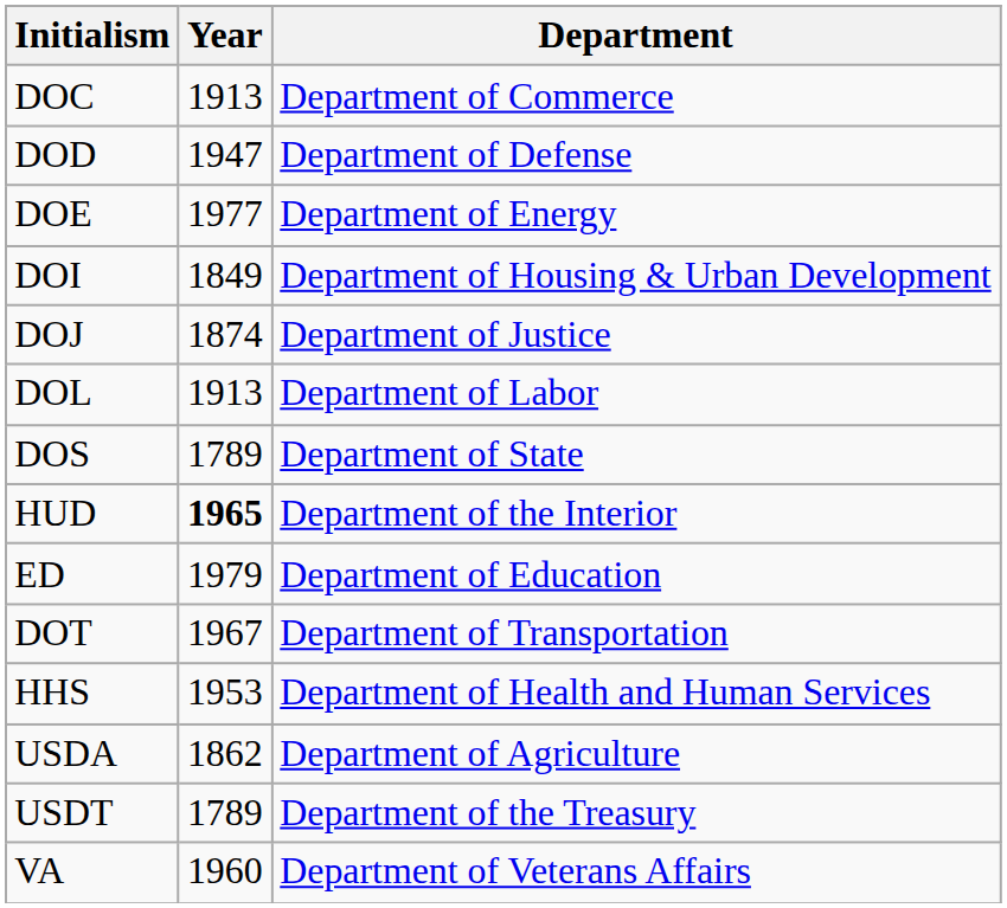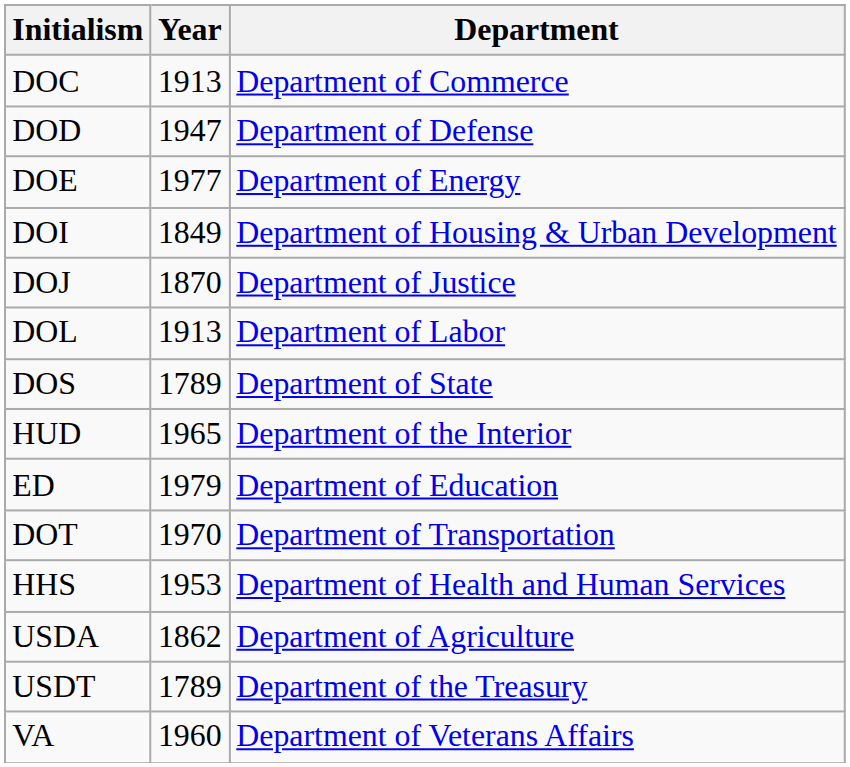DOJ | Year: 1874 -> 1870
HUD | Year: bold -> normal
DOT | Year: 1967 -> 1970
